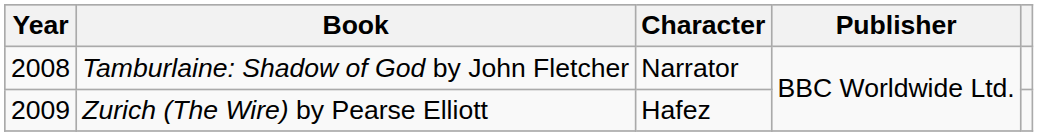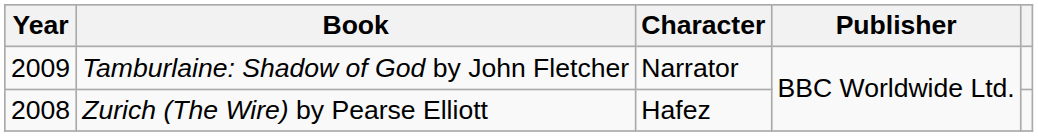Tamburlaine: Shadow of God by John Fletcher | Year: 2008 -> 2009
Zurich (The Wire) by Pearse Elliott | Year: 2009 -> 2008
